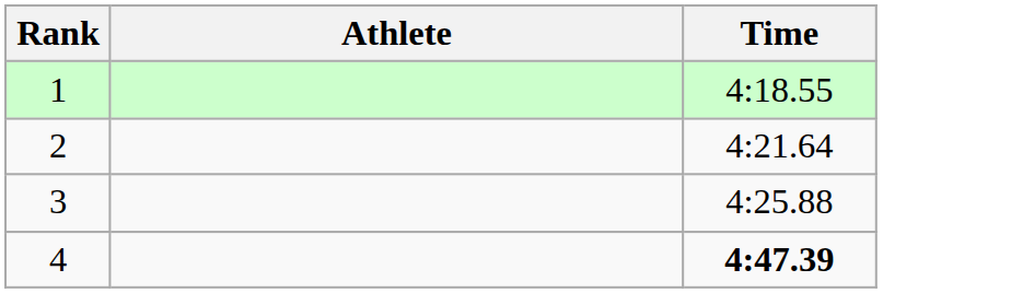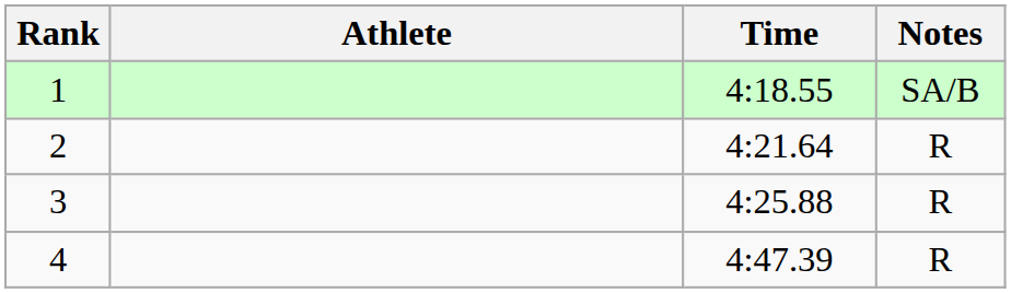+ column: Notes | SA/B | R | R | R
4 | Time: bold -> normal
